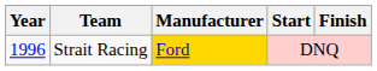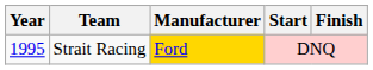Strait Racing | Year: 1996 -> 1995
